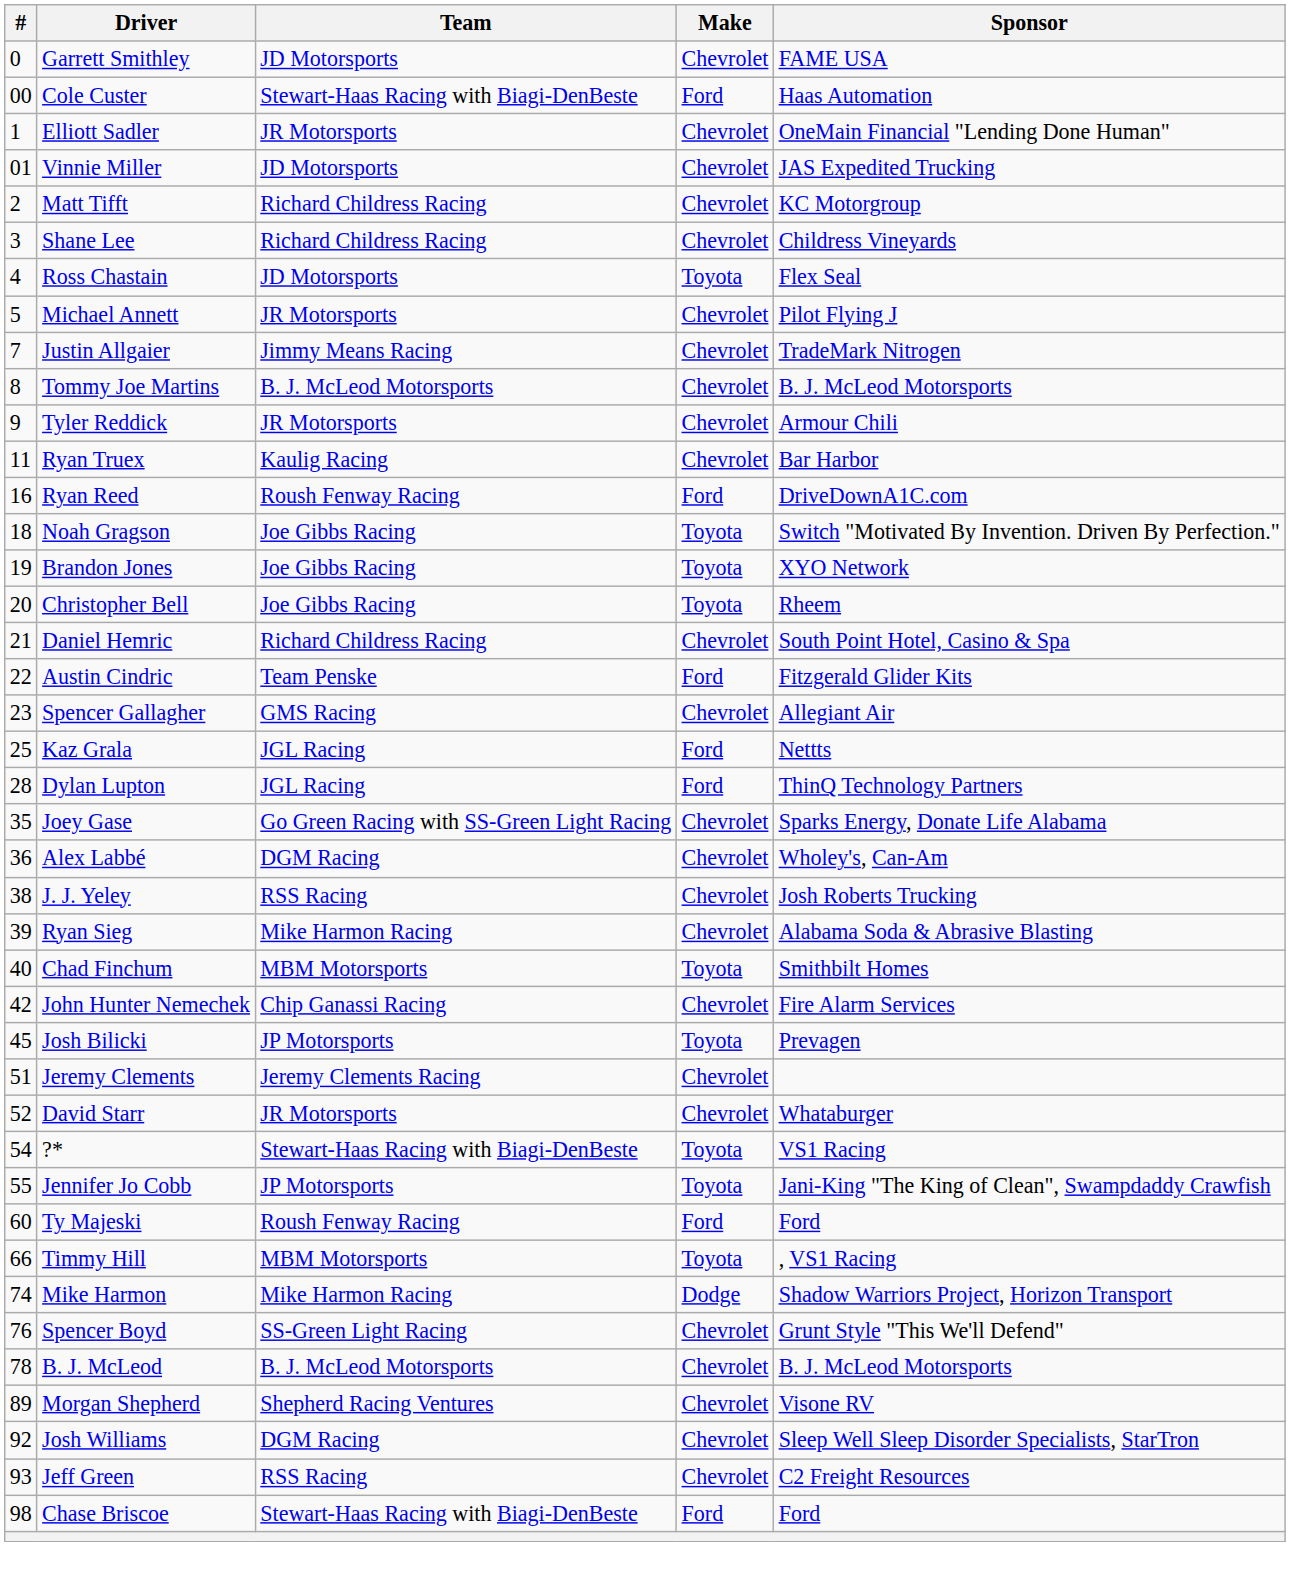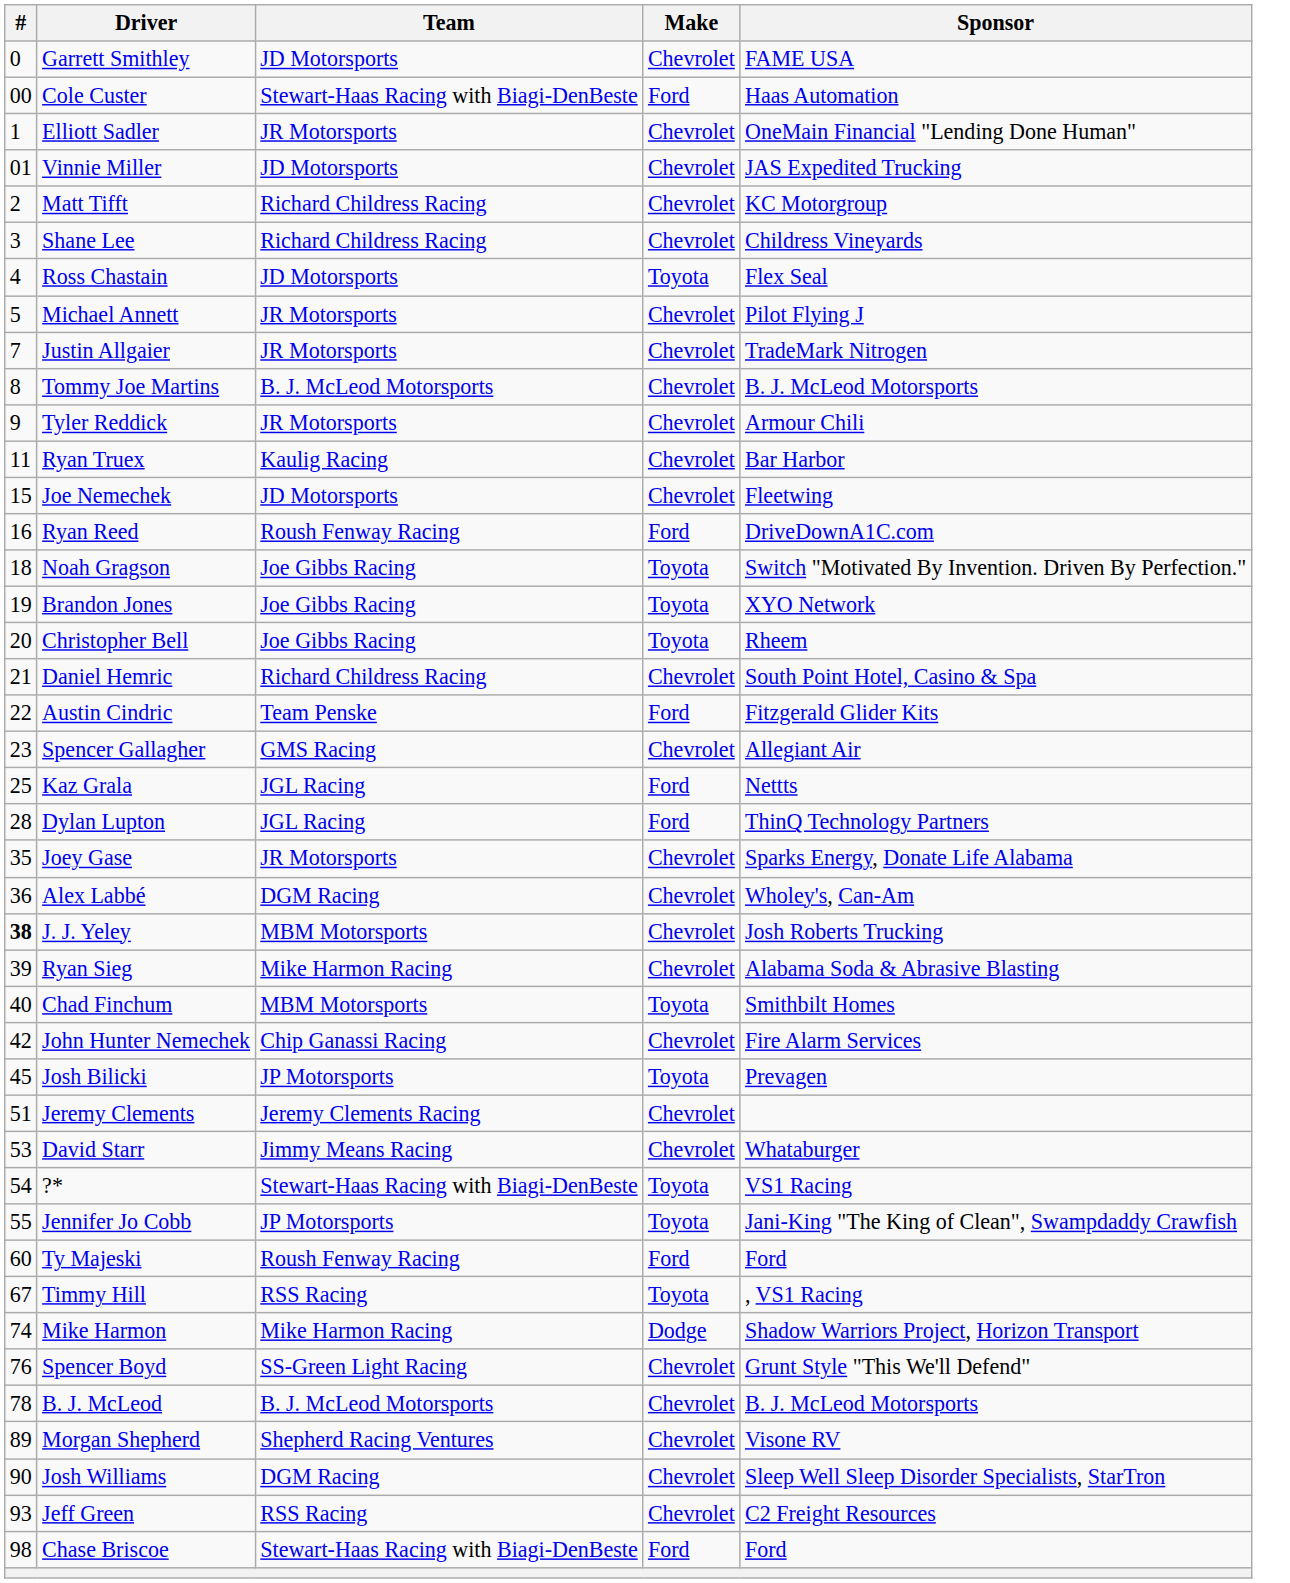Justin Allgaier | Team: Jimmy Means Racing -> JR Motorsports
+ row: 15 | Joe Nemechek | JD Motorsports | Chevrolet | Fleetwing
Joey Gase | Team: Go Green Racing with SS-Green Light Racing -> JR Motorsports
J. J. Yeley | #: normal -> bold
J. J. Yeley | Team: RSS Racing -> MBM Motorsports
David Starr | #: 52 -> 53
David Starr | Team: JR Motorsports -> Jimmy Means Racing
Timmy Hill | #: 66 -> 67
Timmy Hill | Team: MBM Motorsports -> RSS Racing
Josh Williams | #: 92 -> 90
